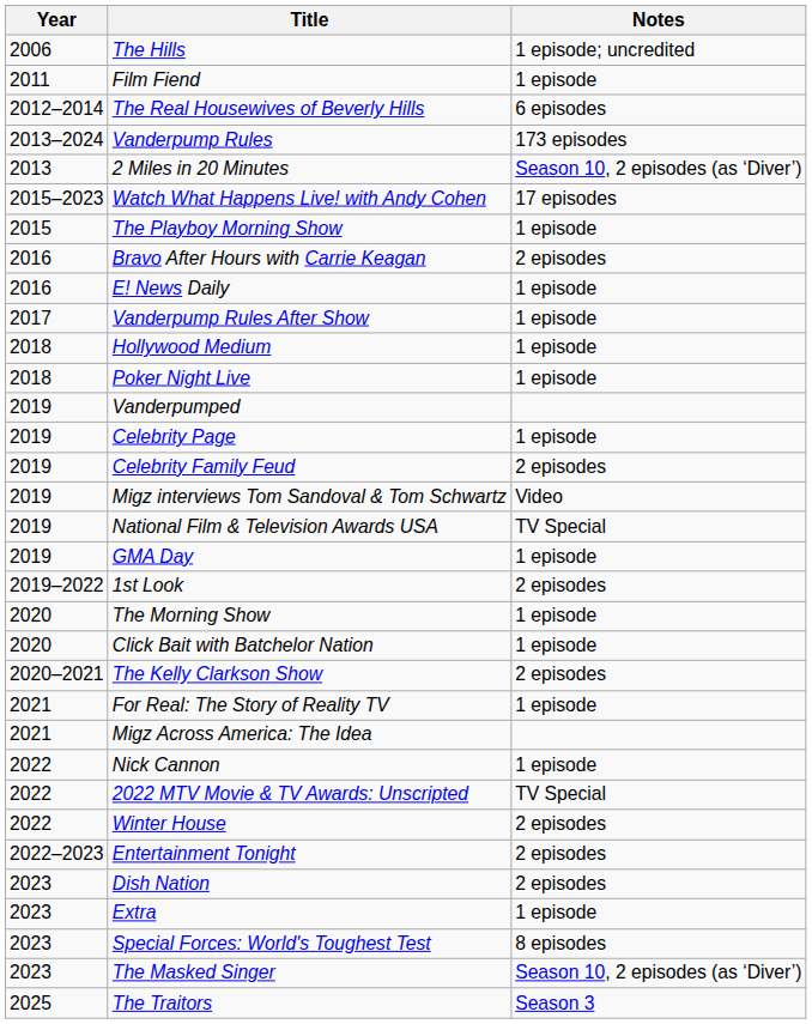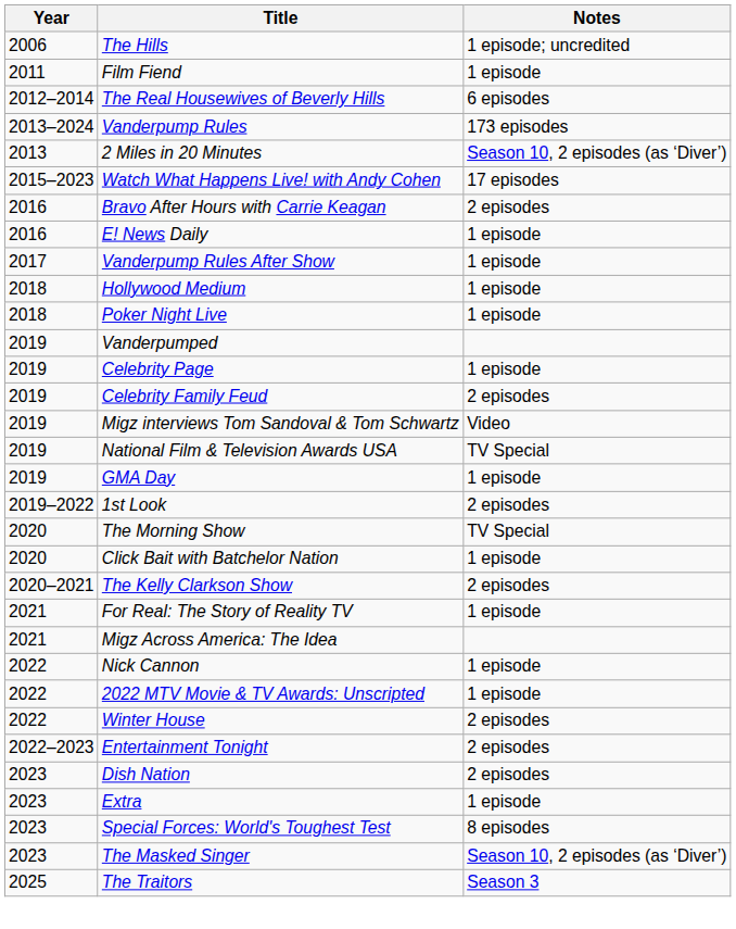- row: 2015 | The Playboy Morning Show | 1 episode
The Morning Show | Notes: 1 episode -> TV Special
2022 MTV Movie & TV Awards: Unscripted | Notes: TV Special -> 1 episode
